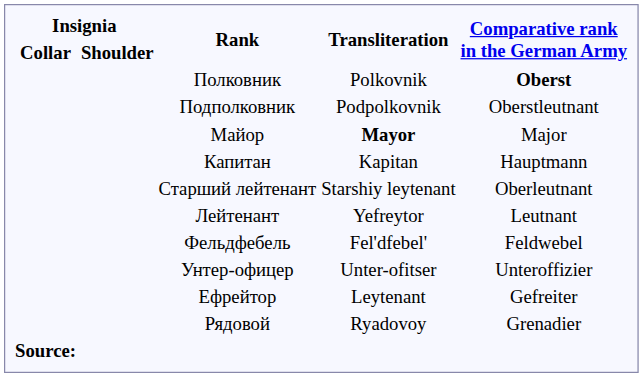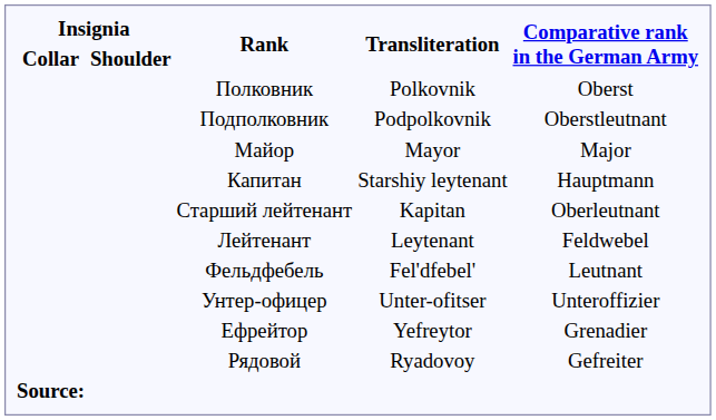Полковник | Comparative rank in the German Army: bold -> normal
Майор | Transliteration: bold -> normal
Капитан | Transliteration: Kapitan -> Starshiy leytenant
Старший лейтенант | Transliteration: Starshiy leytenant -> Kapitan
Лейтенант | Transliteration: Yefreytor -> Leytenant
Лейтенант | Comparative rank in the German Army: Leutnant -> Feldwebel
Фельдфебель | Comparative rank in the German Army: Feldwebel -> Leutnant
Ефрейтор | Transliteration: Leytenant -> Yefreytor
Ефрейтор | Comparative rank in the German Army: Gefreiter -> Grenadier
Рядовой | Comparative rank in the German Army: Grenadier -> Gefreiter
